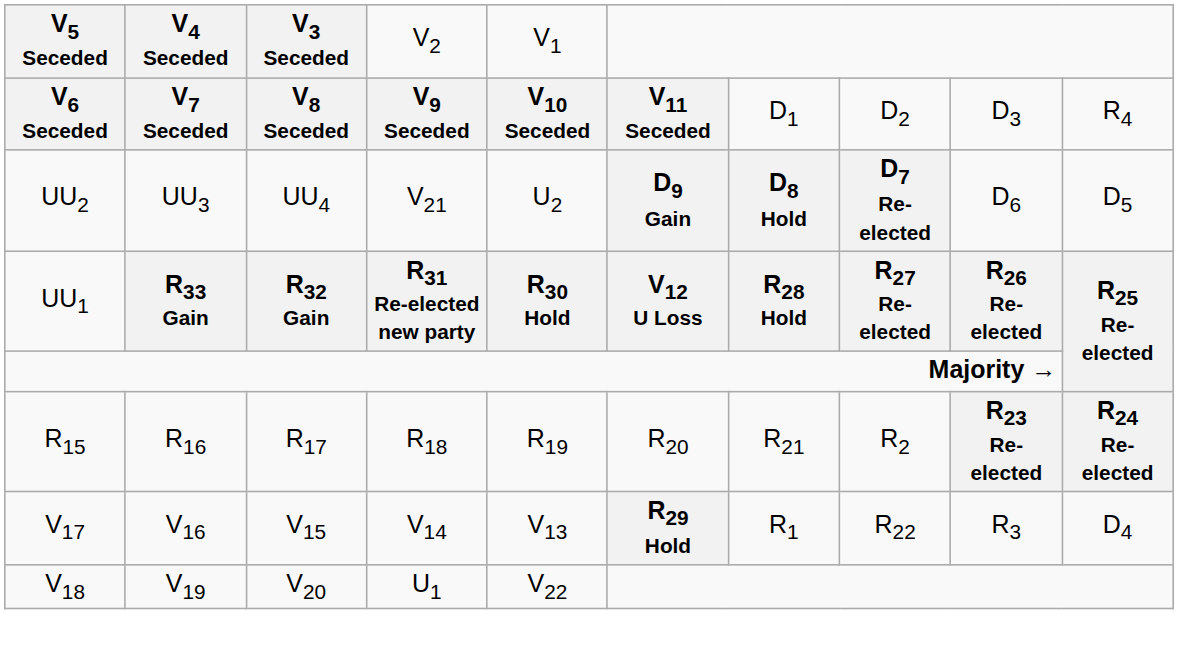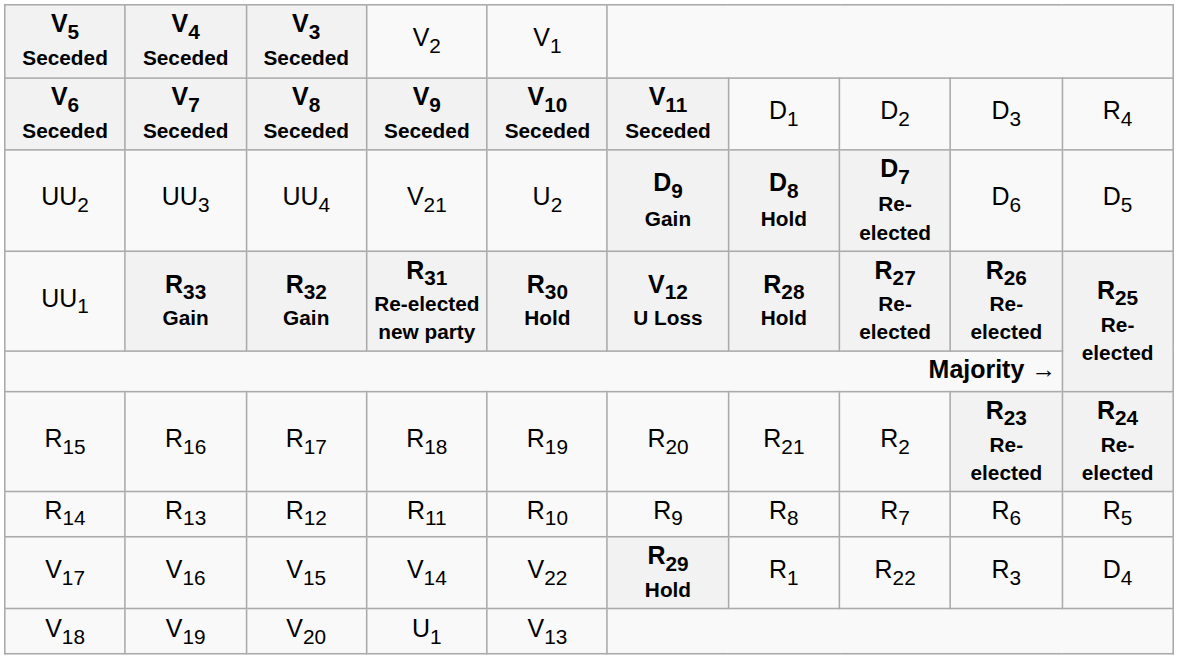+ row: R14 | R13 | R12 | R11 | R10 | R9 | R8 | R7 | R6 | R5
V17 | column 5: V13 -> V22
V18 | column 5: V22 -> V13
